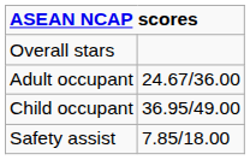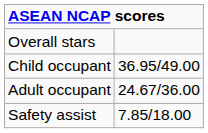rows swapped: Adult occupant <-> Child occupant
